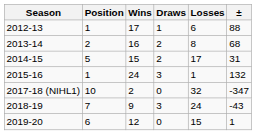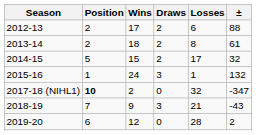2012-13 | Position: 1 -> 2
2012-13 | Draws: 1 -> 2
2013-14 | Wins: 16 -> 18
2013-14 | ±: 68 -> 61
2014-15 | ±: 31 -> 32
2017-18 (NIHL1) | Position: normal -> bold
2018-19 | Losses: 24 -> 21
2019-20 | Losses: 15 -> 28
2019-20 | ±: 1 -> 2
